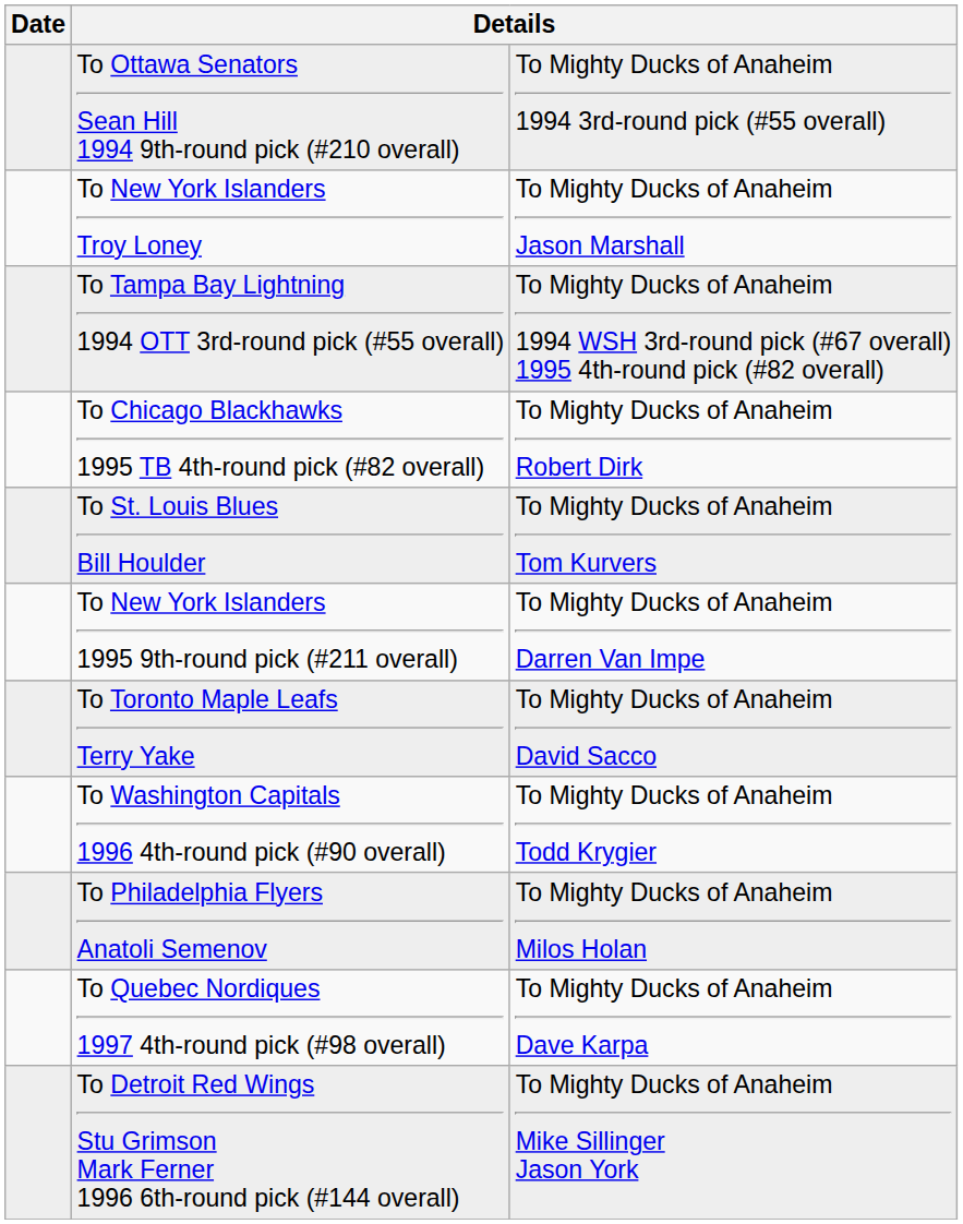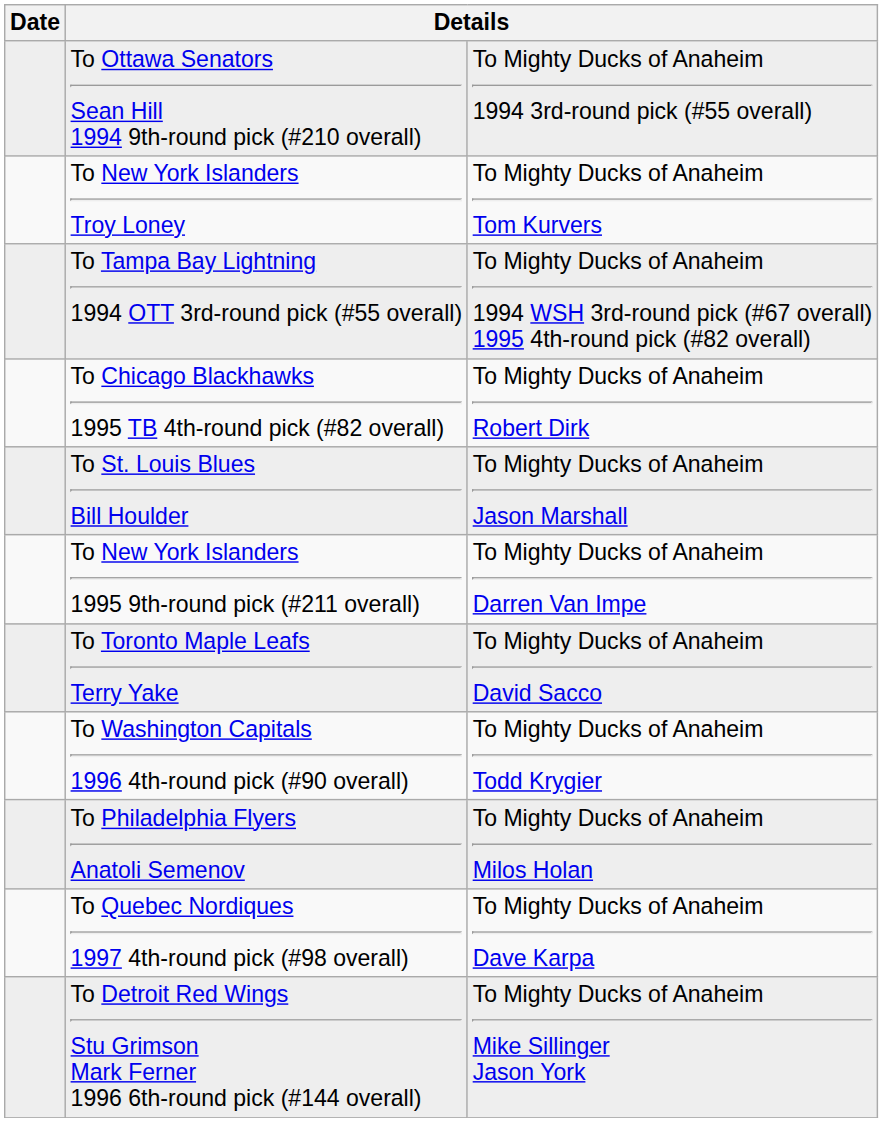To New York Islanders Troy Loney | column 3: To Mighty Ducks of Anaheim Jason Marshall -> To Mighty Ducks of Anaheim Tom Kurvers
To St. Louis Blues Bill Houlder | column 3: To Mighty Ducks of Anaheim Tom Kurvers -> To Mighty Ducks of Anaheim Jason Marshall
